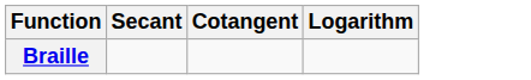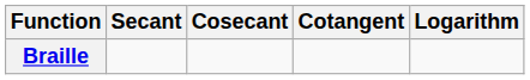+ column: Cosecant
